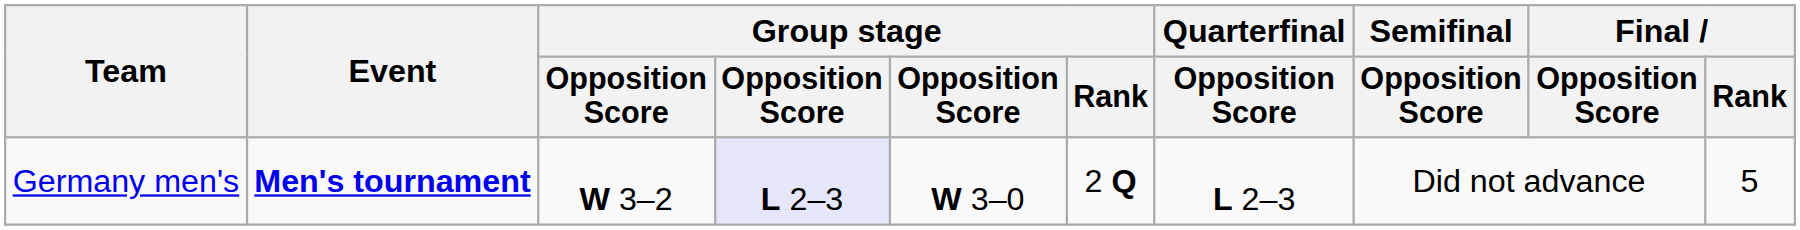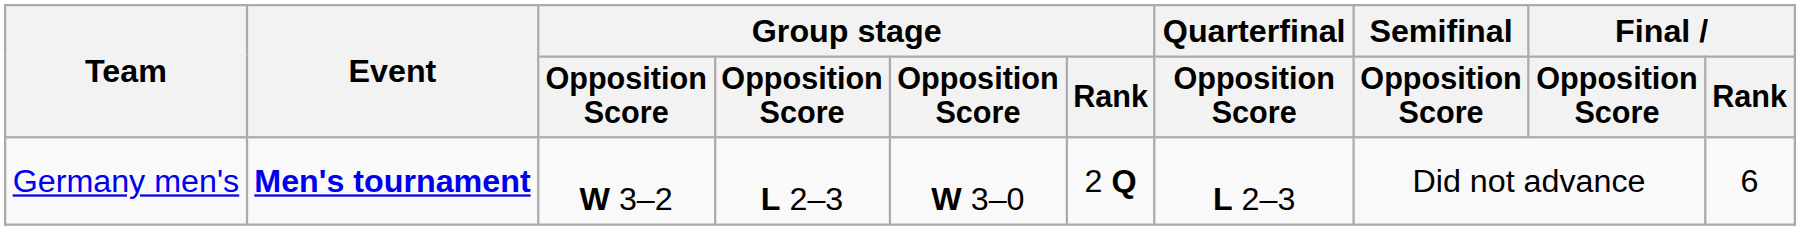Germany men's | column 4: lavender background -> no background
Germany men's | Final / Rank: 5 -> 6
